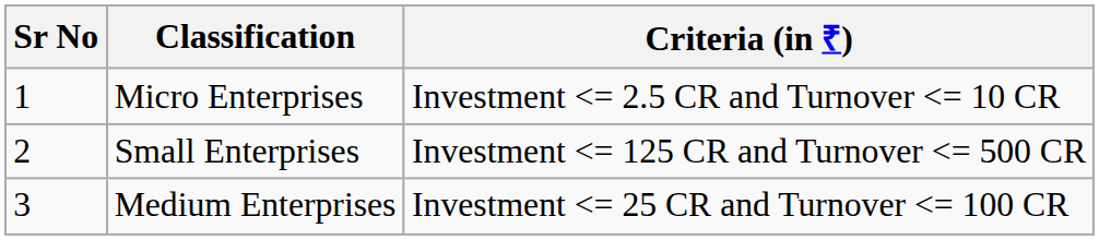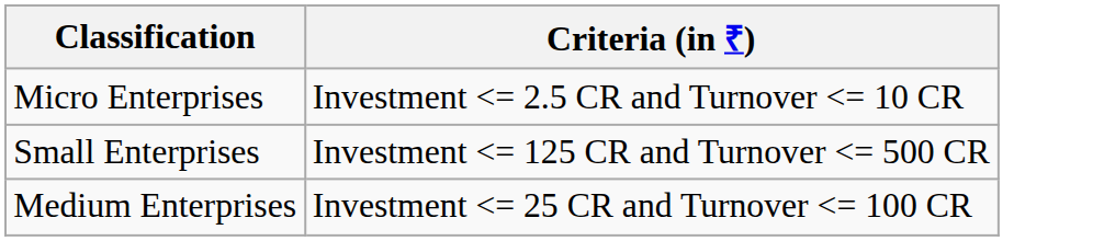- column: Sr No | 1 | 2 | 3
